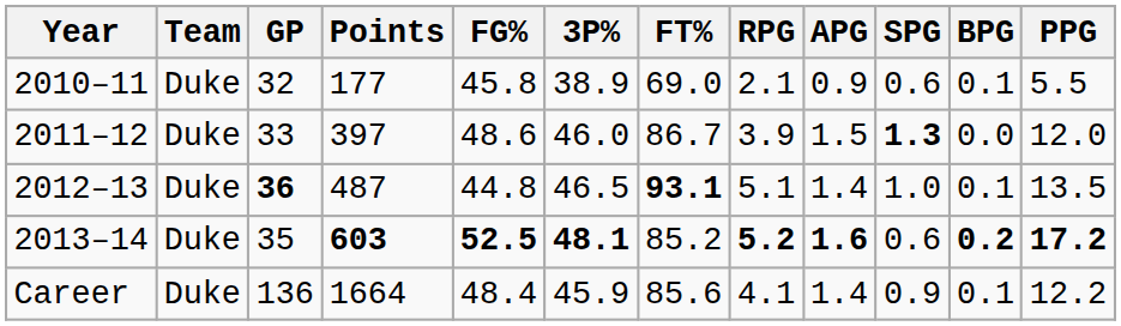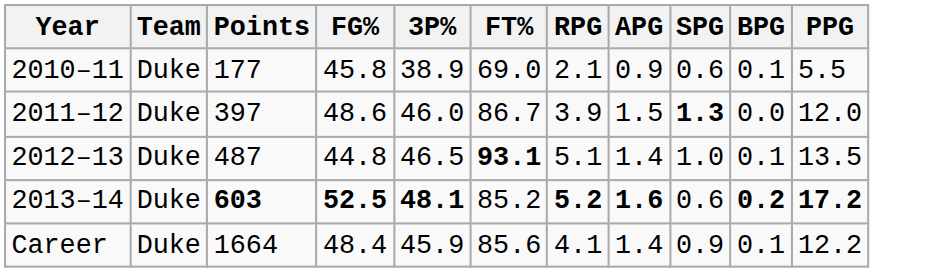- column: GP | 32 | 33 | 36 | 35 | 136
